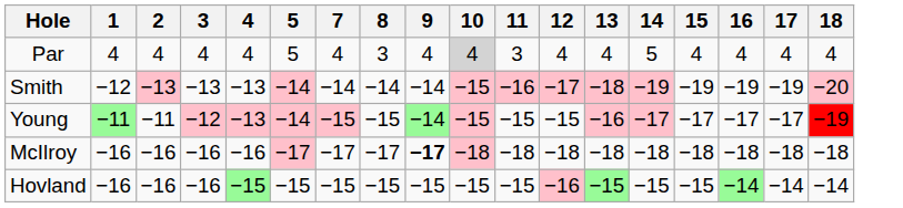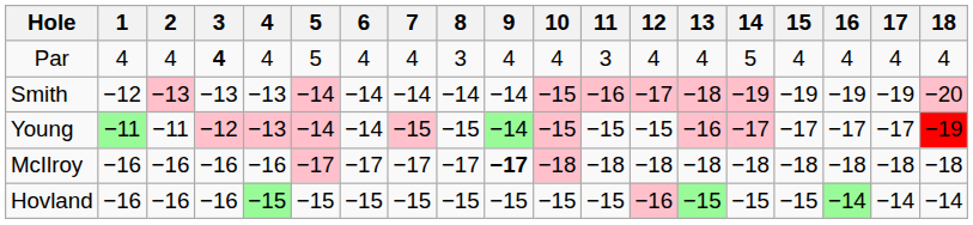+ column: 6 | 4 | −14 | −14 | −17 | −15
Par | 3: normal -> bold
Par | 10: lightgrey background -> no background
